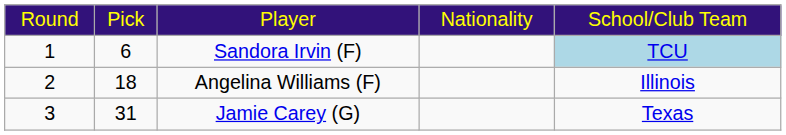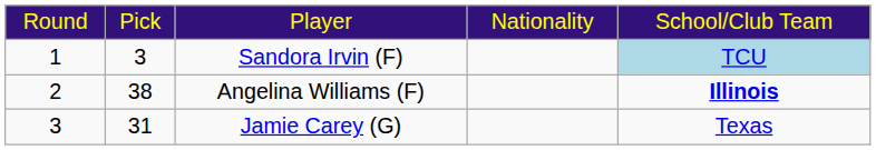Sandora Irvin (F) | column 2: 6 -> 3
Angelina Williams (F) | column 2: 18 -> 38
Angelina Williams (F) | column 5: normal -> bold
